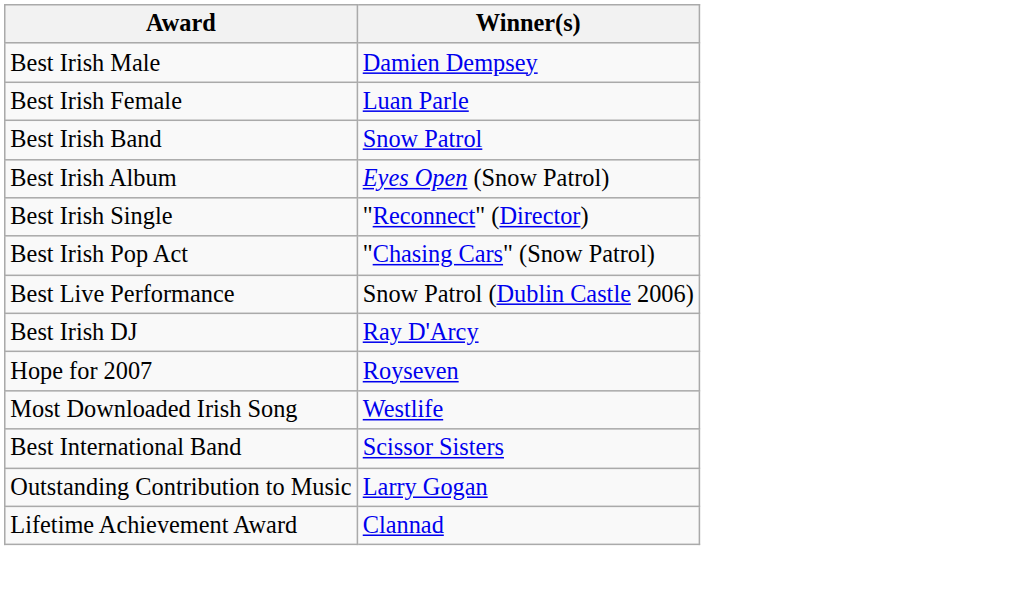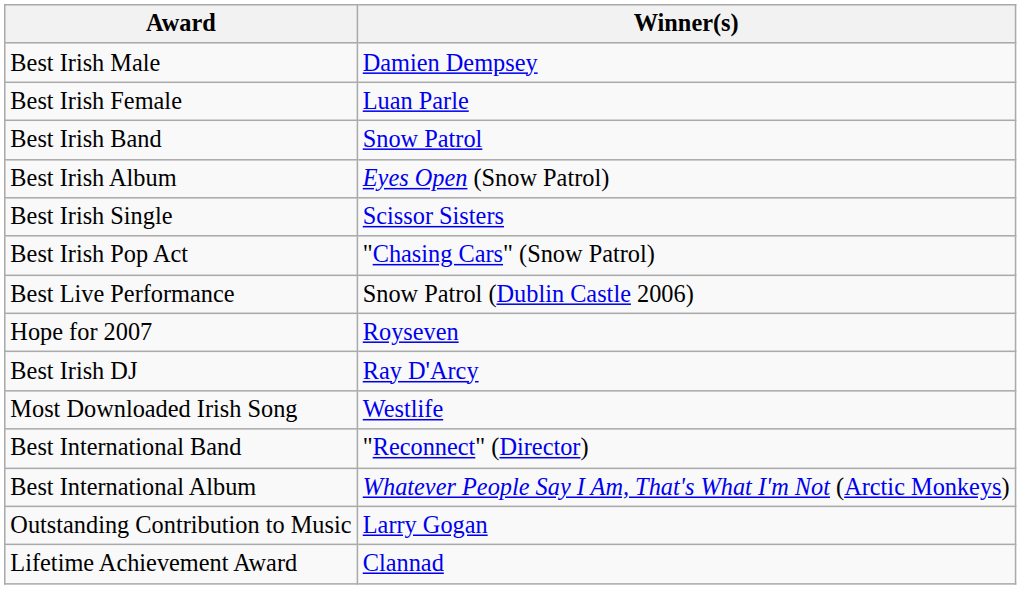Best Irish Single | Winner(s): "Reconnect" (Director) -> Scissor Sisters
rows swapped: Best Irish DJ <-> Hope for 2007
Best International Band | Winner(s): Scissor Sisters -> "Reconnect" (Director)
+ row: Best International Album | Whatever People Say I Am, That's What I'm Not (Arctic Monkeys)
